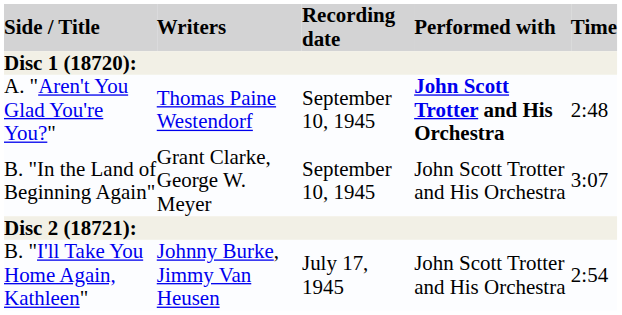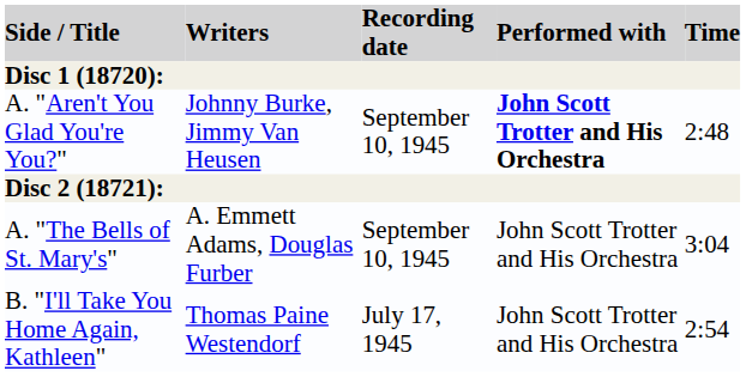A. "Aren't You Glad You're You?" | Writers: Thomas Paine Westendorf -> Johnny Burke, Jimmy Van Heusen
- row: B. "In the Land of Beginning Again" | Grant Clarke, George W. Meyer | September 10, 1945 | John Scott Trotter and His Orchestra | 3:07
+ row: A. "The Bells of St. Mary's" | A. Emmett Adams, Douglas Furber | September 10, 1945 | John Scott Trotter and His Orchestra | 3:04
B. "I'll Take You Home Again, Kathleen" | Writers: Johnny Burke, Jimmy Van Heusen -> Thomas Paine Westendorf
